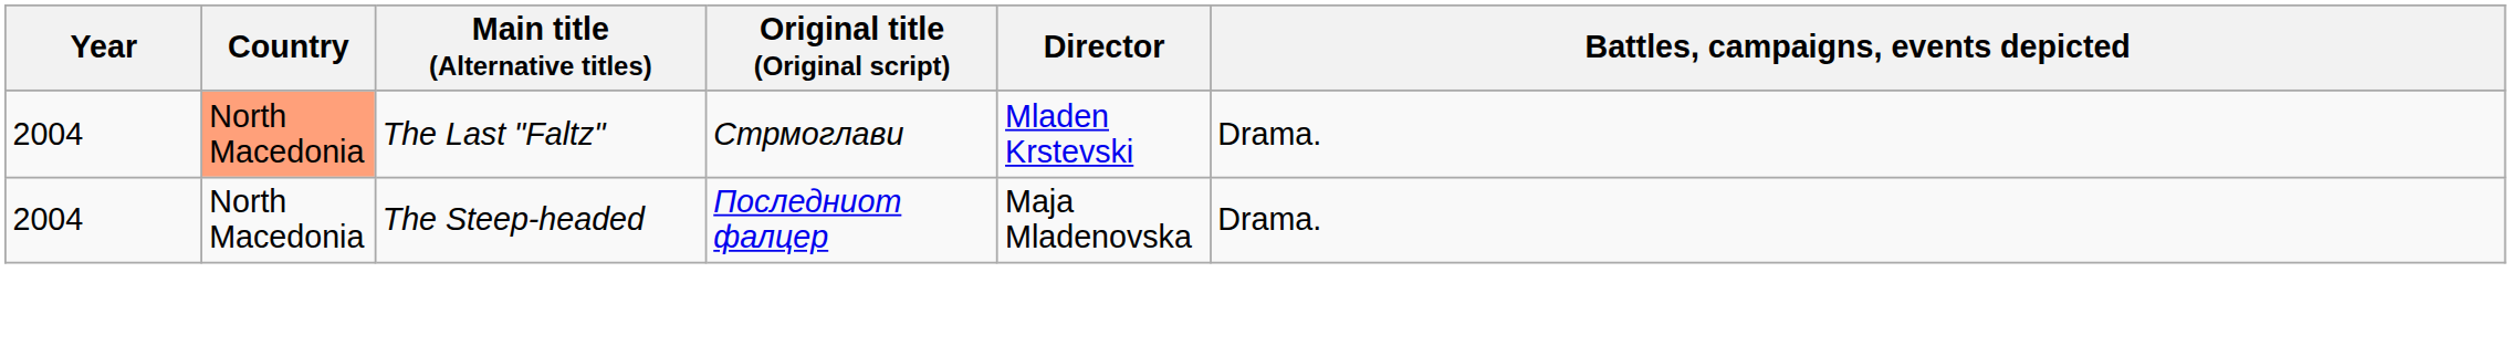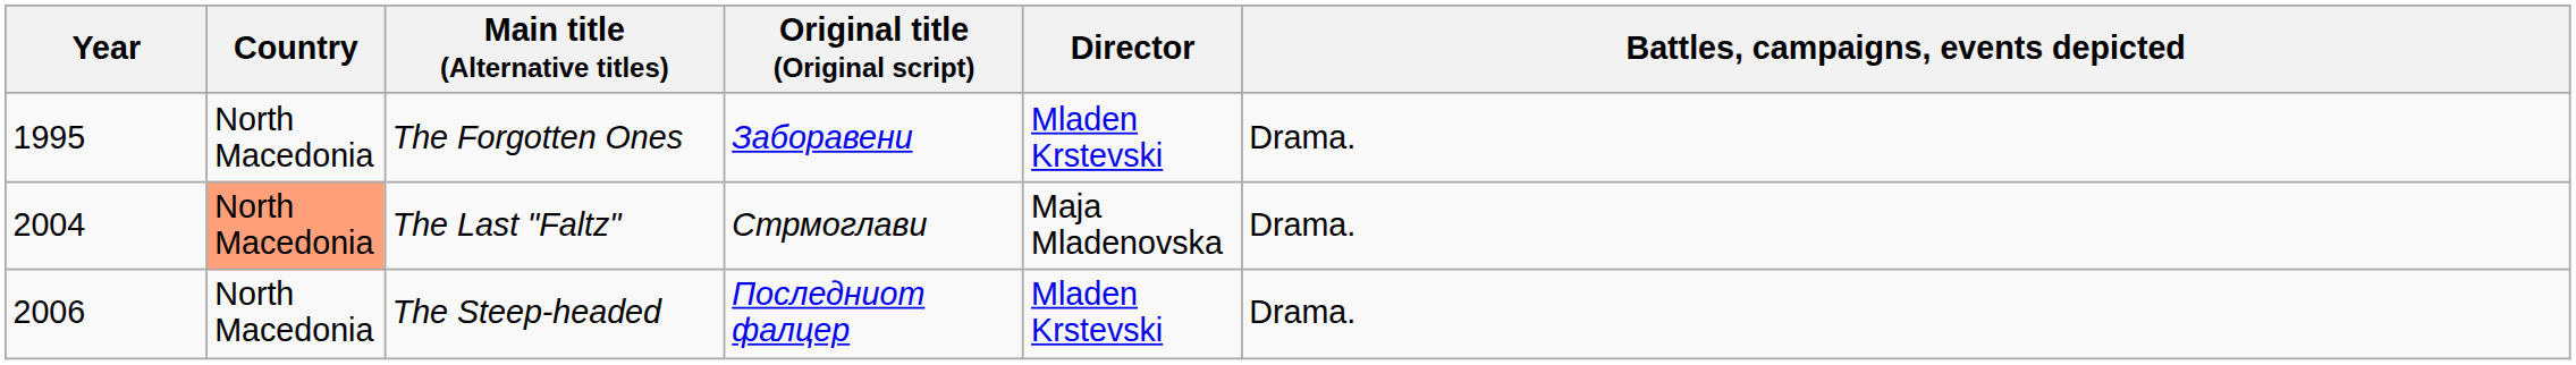+ row: 1995 | North Macedonia | The Forgotten Ones | Заборавени | Mladen Krstevski | Drama.
The Last "Faltz" | Director: Mladen Krstevski -> Maja Mladenovska
The Steep-headed | Year: 2004 -> 2006
The Steep-headed | Director: Maja Mladenovska -> Mladen Krstevski
